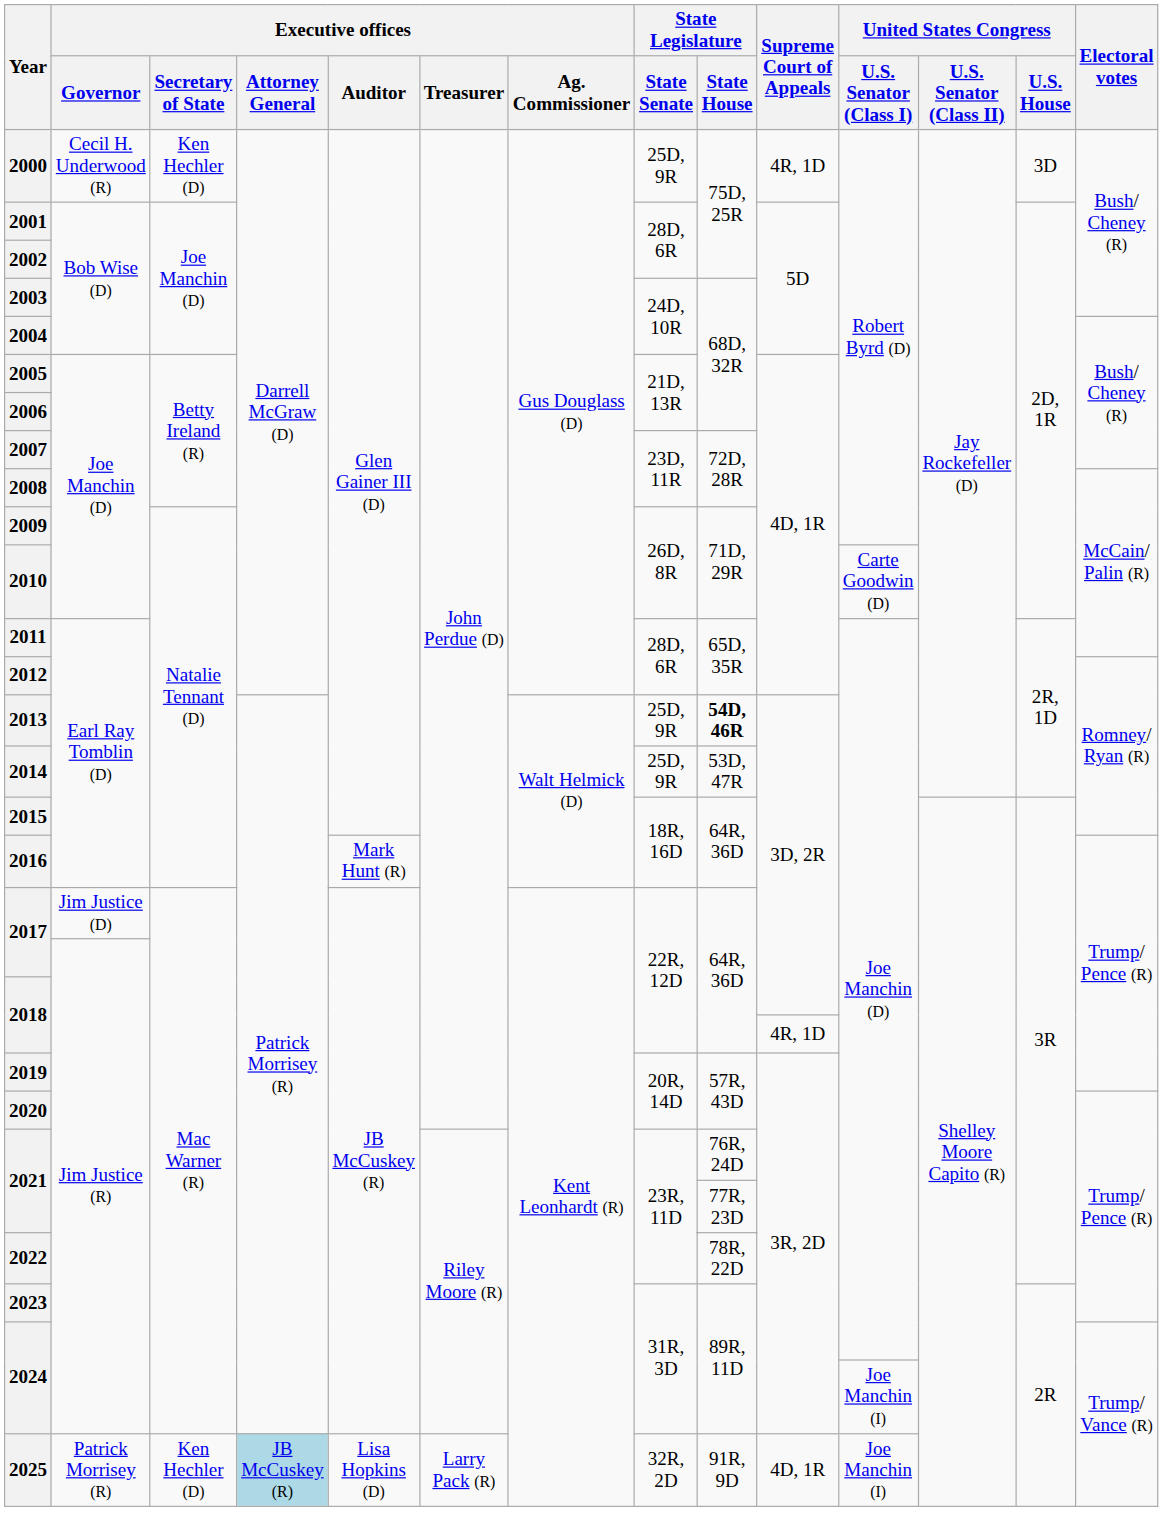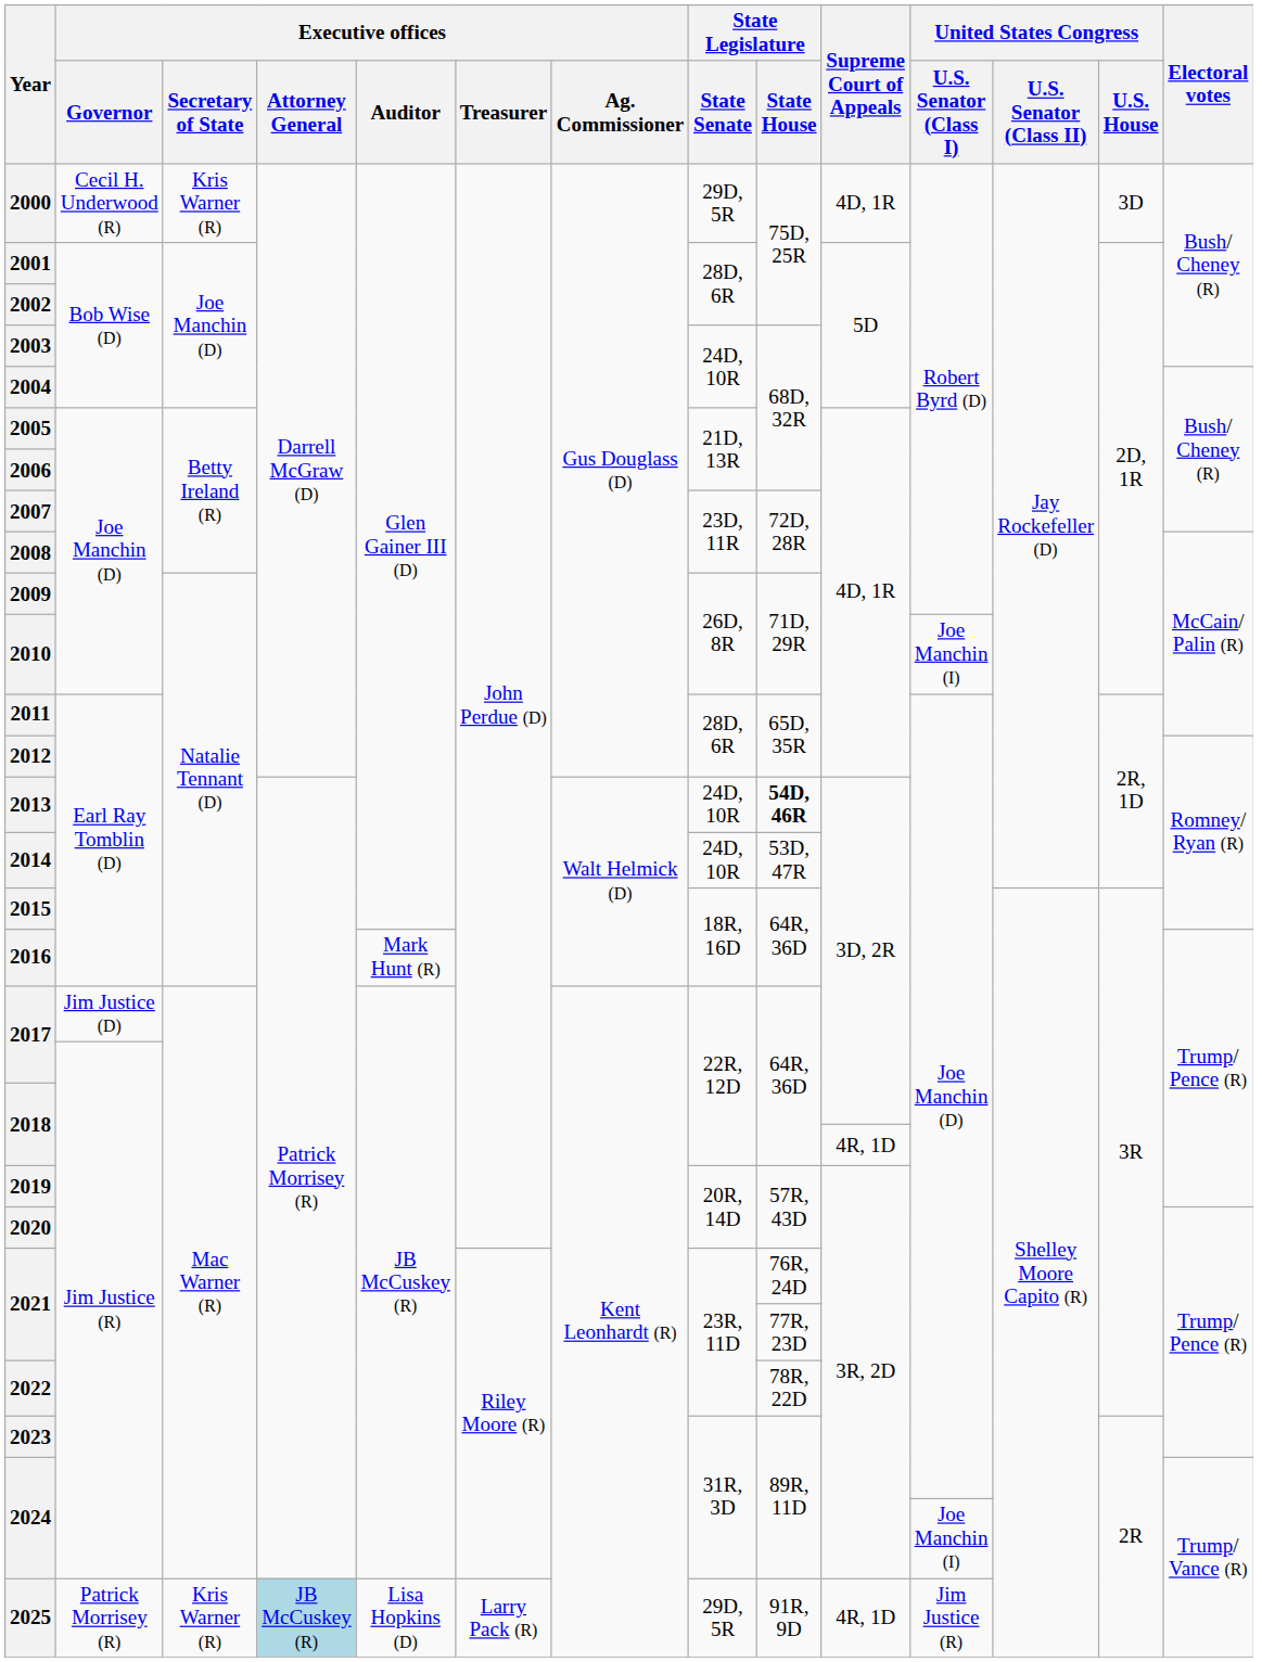2000 | Executive offices / Secretary of State: Ken Hechler (D) -> Kris Warner (R)
2000 | State Legislature / State Senate: 25D, 9R -> 29D, 5R
2000 | Supreme Court of Appeals: 4R, 1D -> 4D, 1R
2010 | United States Congress / U.S. Senator (Class I): Carte Goodwin (D) -> Joe Manchin (I)
2013 | State Legislature / State Senate: 25D, 9R -> 24D, 10R
2014 | State Legislature / State Senate: 25D, 9R -> 24D, 10R
2025 | Executive offices / Secretary of State: Ken Hechler (D) -> Kris Warner (R)
2025 | State Legislature / State Senate: 32R, 2D -> 29D, 5R
2025 | Supreme Court of Appeals: 4D, 1R -> 4R, 1D
2025 | United States Congress / U.S. Senator (Class I): Joe Manchin (I) -> Jim Justice (R)
